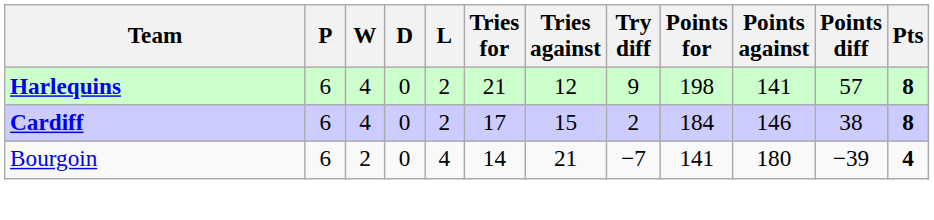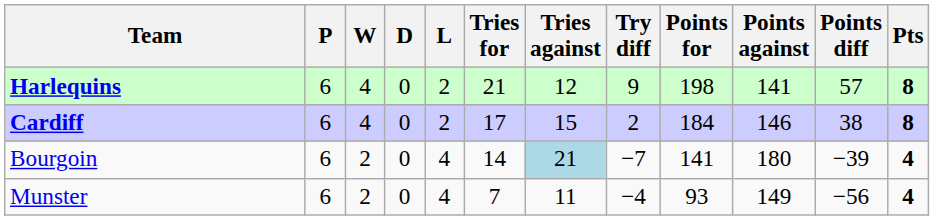Bourgoin | Tries against: no background -> lightblue background
+ row: Munster | 6 | 2 | 0 | 4 | 7 | 11 | −4 | 93 | 149 | −56 | 4
